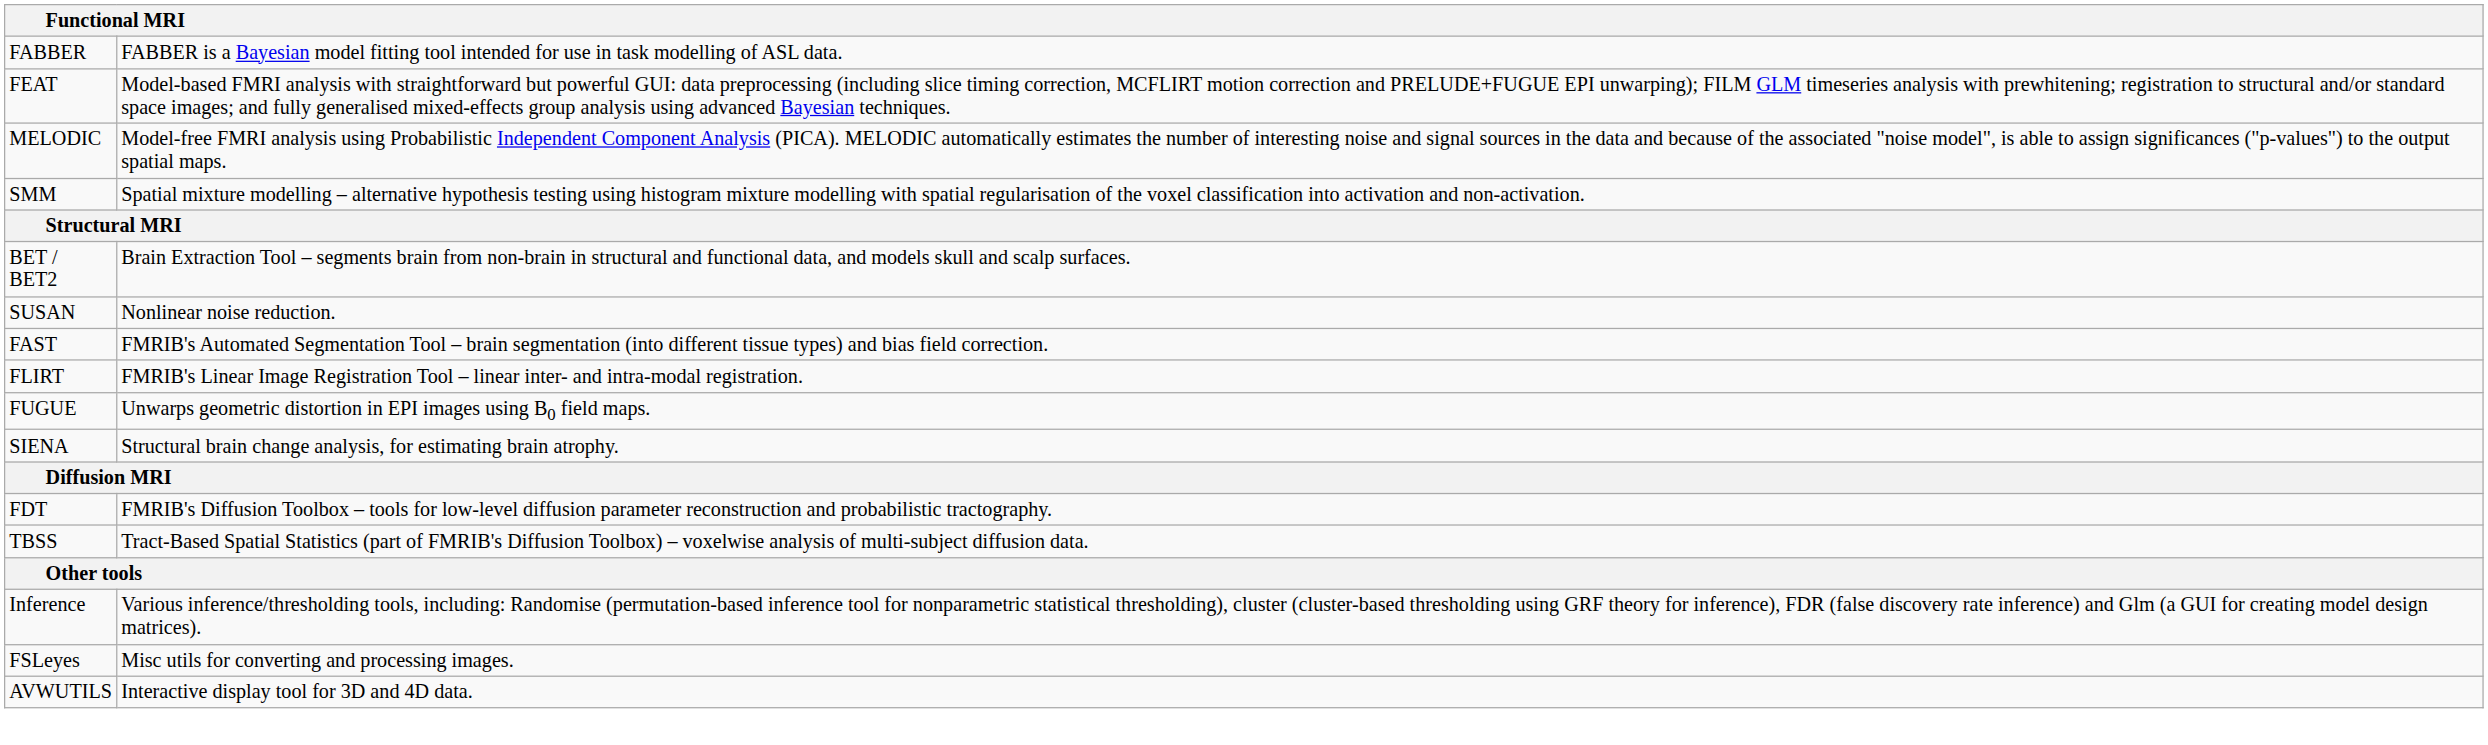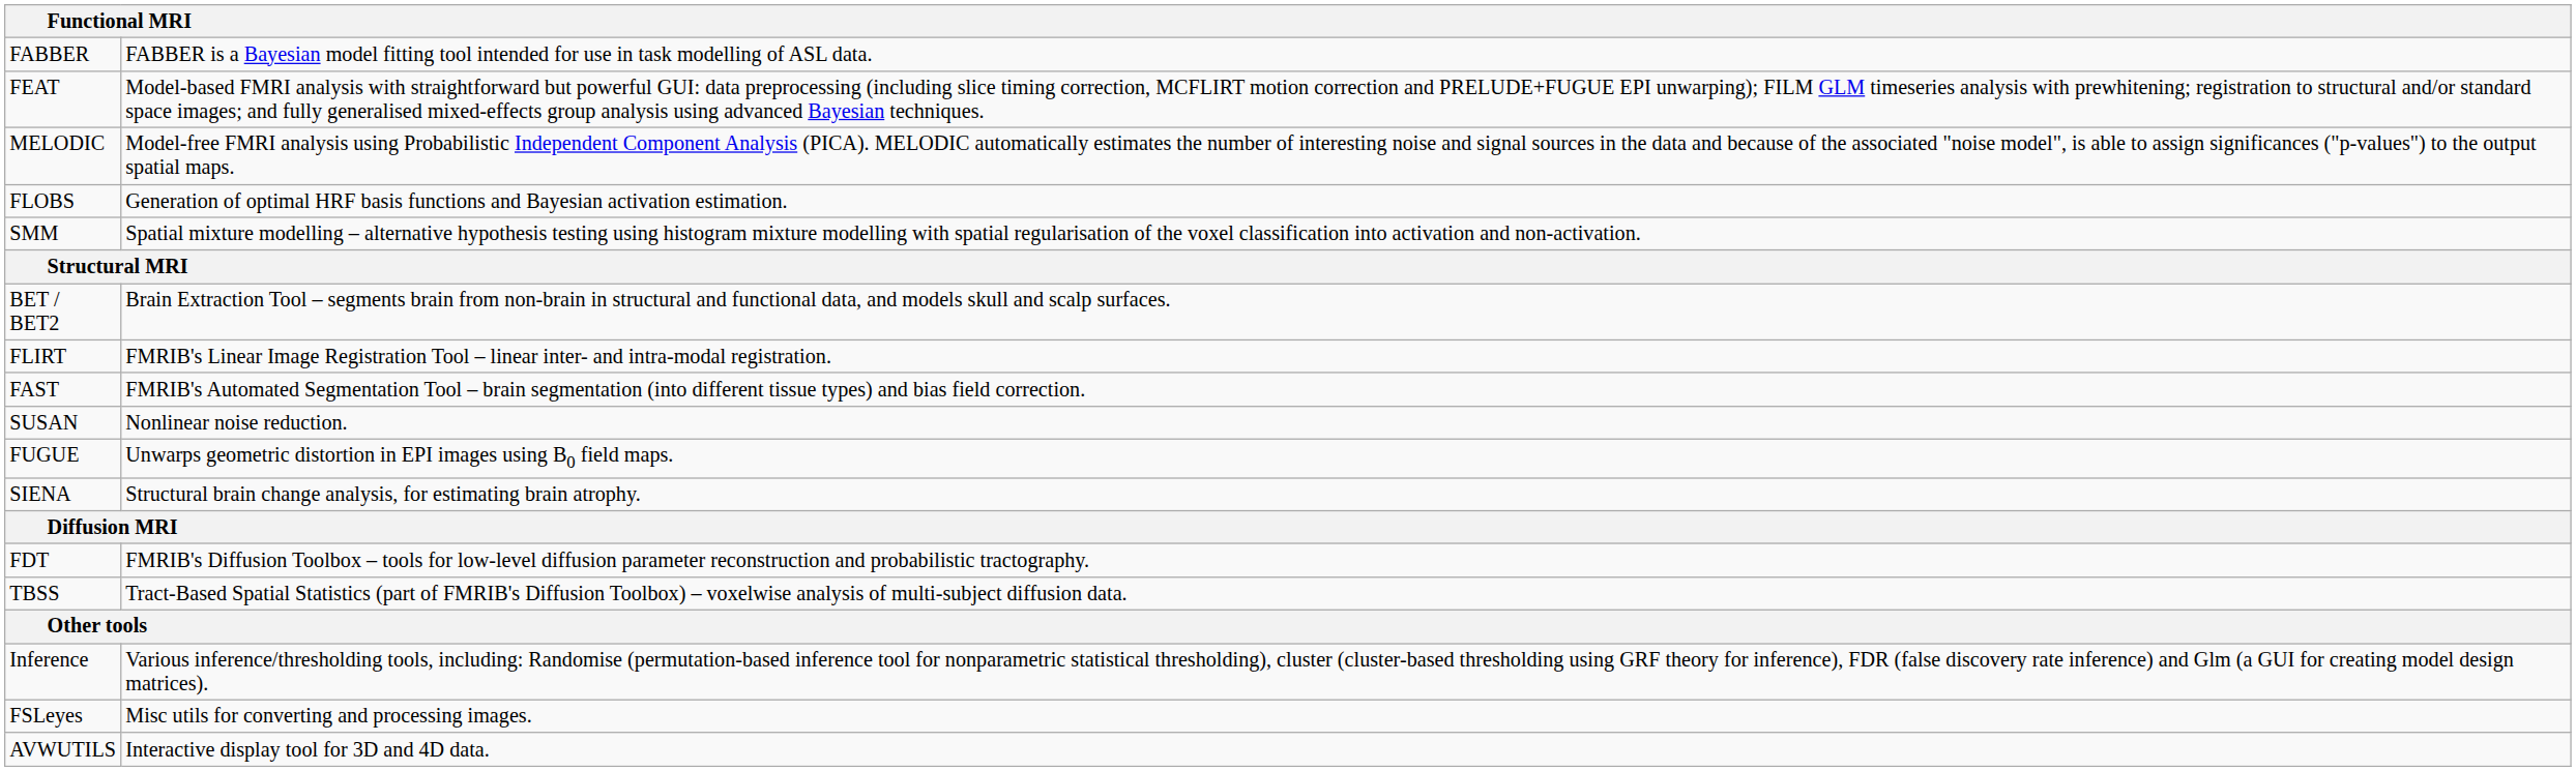+ row: FLOBS | Generation of optimal HRF basis functions and Bayesian activation estimation.
rows swapped: SUSAN <-> FLIRT
